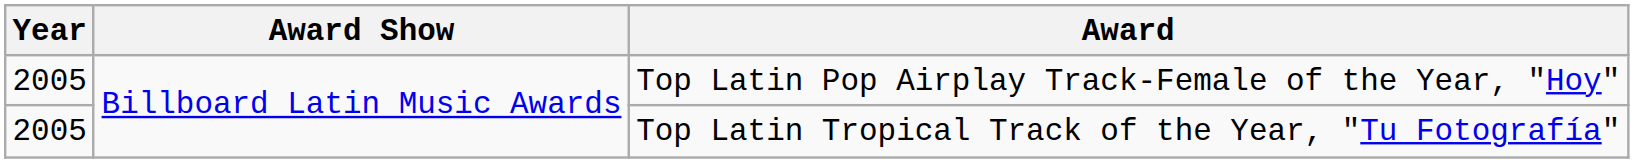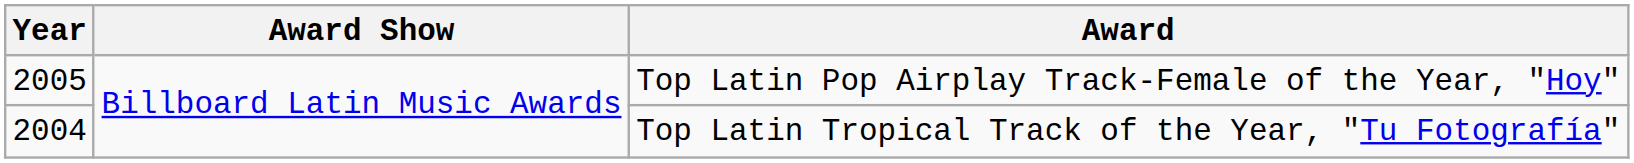Top Latin Tropical Track of the Year, "Tu Fotografía" | Year: 2005 -> 2004
